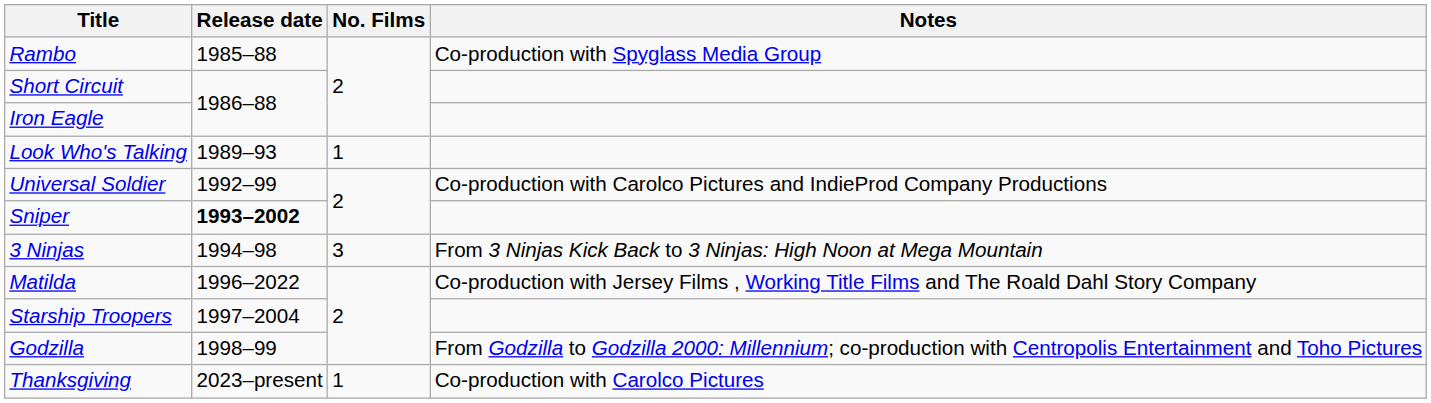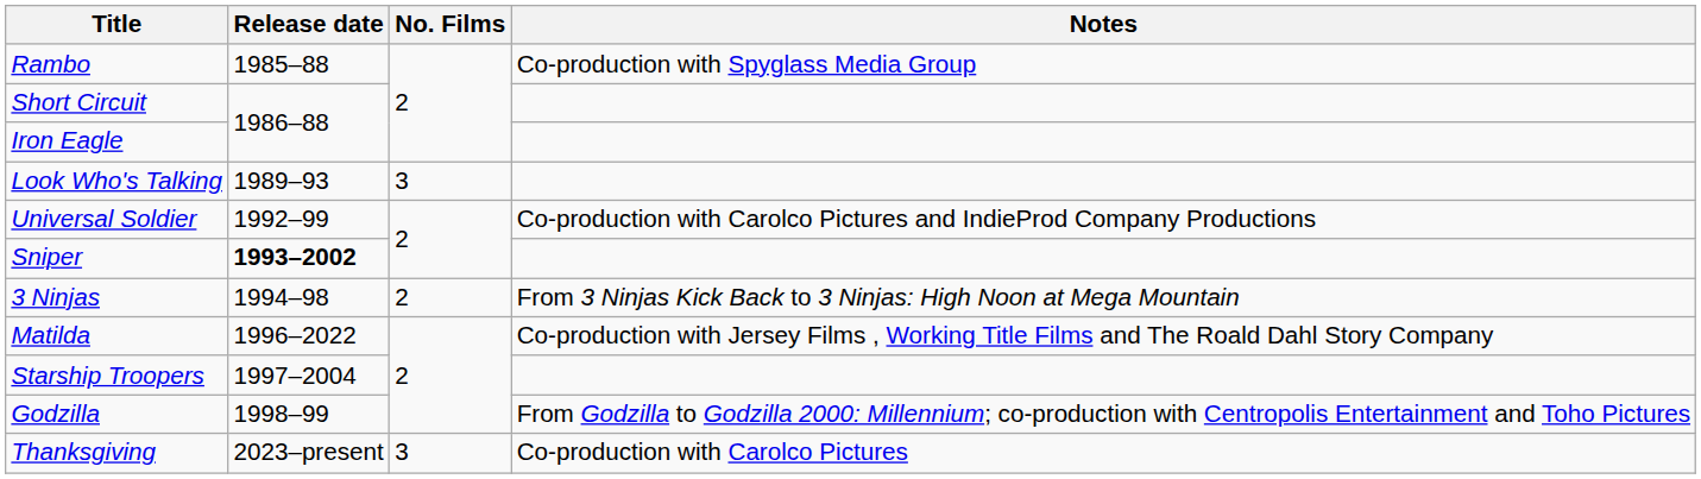Look Who's Talking | No. Films: 1 -> 3
3 Ninjas | No. Films: 3 -> 2
Thanksgiving | No. Films: 1 -> 3
